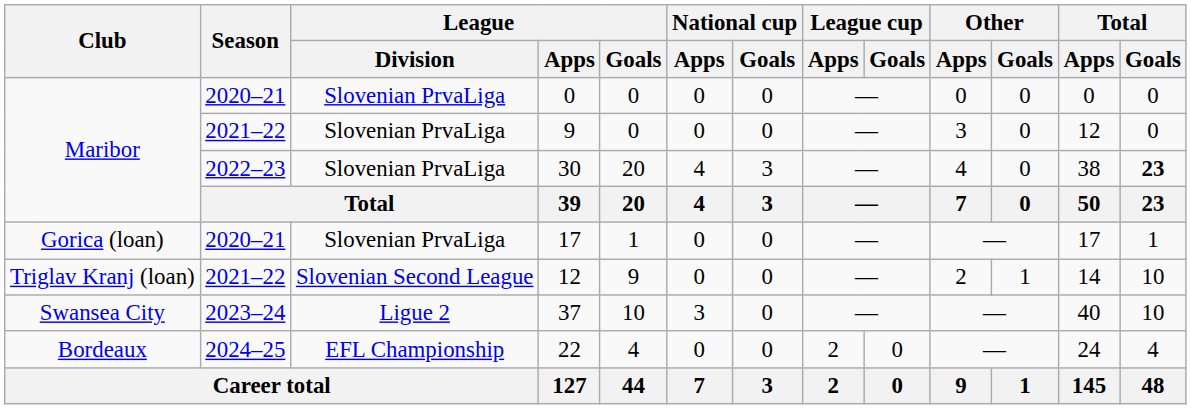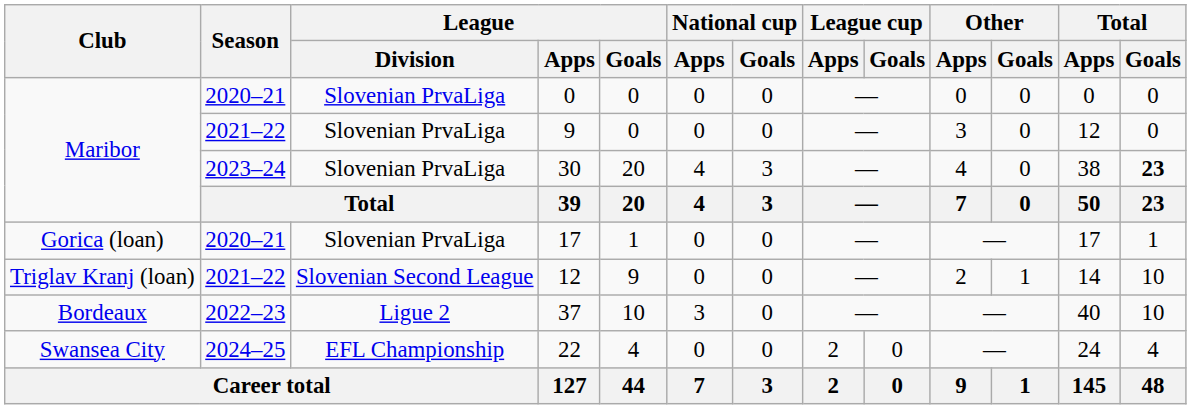30 | Season: 2022–23 -> 2023–24
37 | Club: Swansea City -> Bordeaux
37 | Season: 2023–24 -> 2022–23
22 | Club: Bordeaux -> Swansea City
